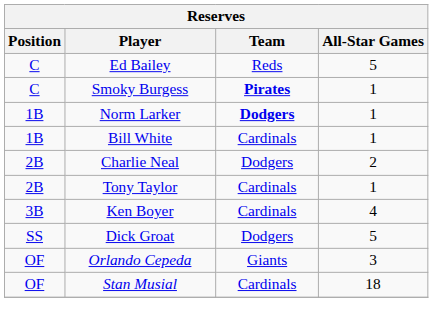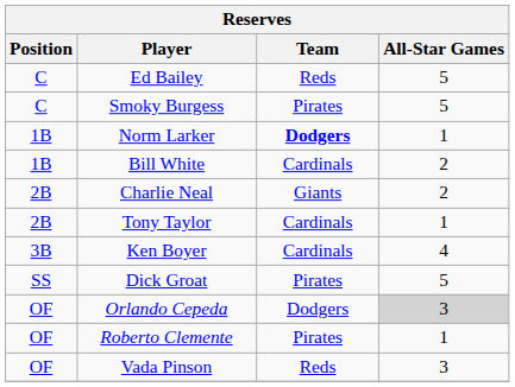Smoky Burgess | Team: bold -> normal
Smoky Burgess | All-Star Games: 1 -> 5
Bill White | All-Star Games: 1 -> 2
Charlie Neal | Team: Dodgers -> Giants
Dick Groat | Team: Dodgers -> Pirates
Orlando Cepeda | Team: Giants -> Dodgers
Orlando Cepeda | All-Star Games: no background -> lightgrey background
+ row: OF | Roberto Clemente | Pirates | 1
- row: OF | Stan Musial | Cardinals | 18
+ row: OF | Vada Pinson | Reds | 3
